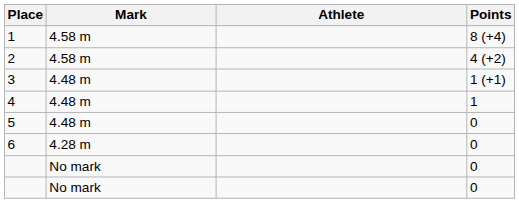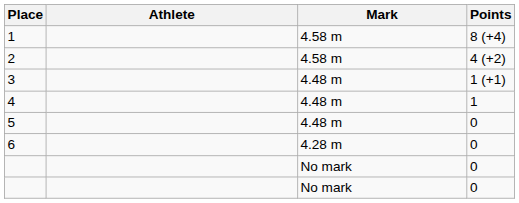columns swapped: Athlete <-> Mark
